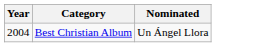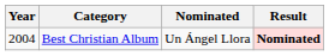+ column: Result | Nominated
